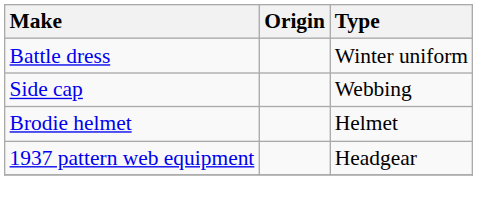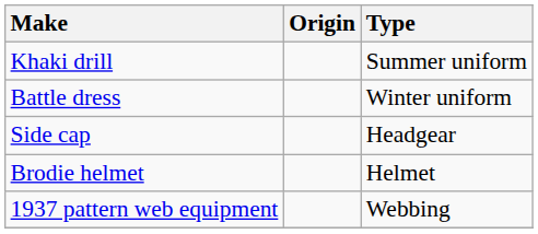+ row: Khaki drill | Summer uniform
Side cap | Type: Webbing -> Headgear
1937 pattern web equipment | Type: Headgear -> Webbing
